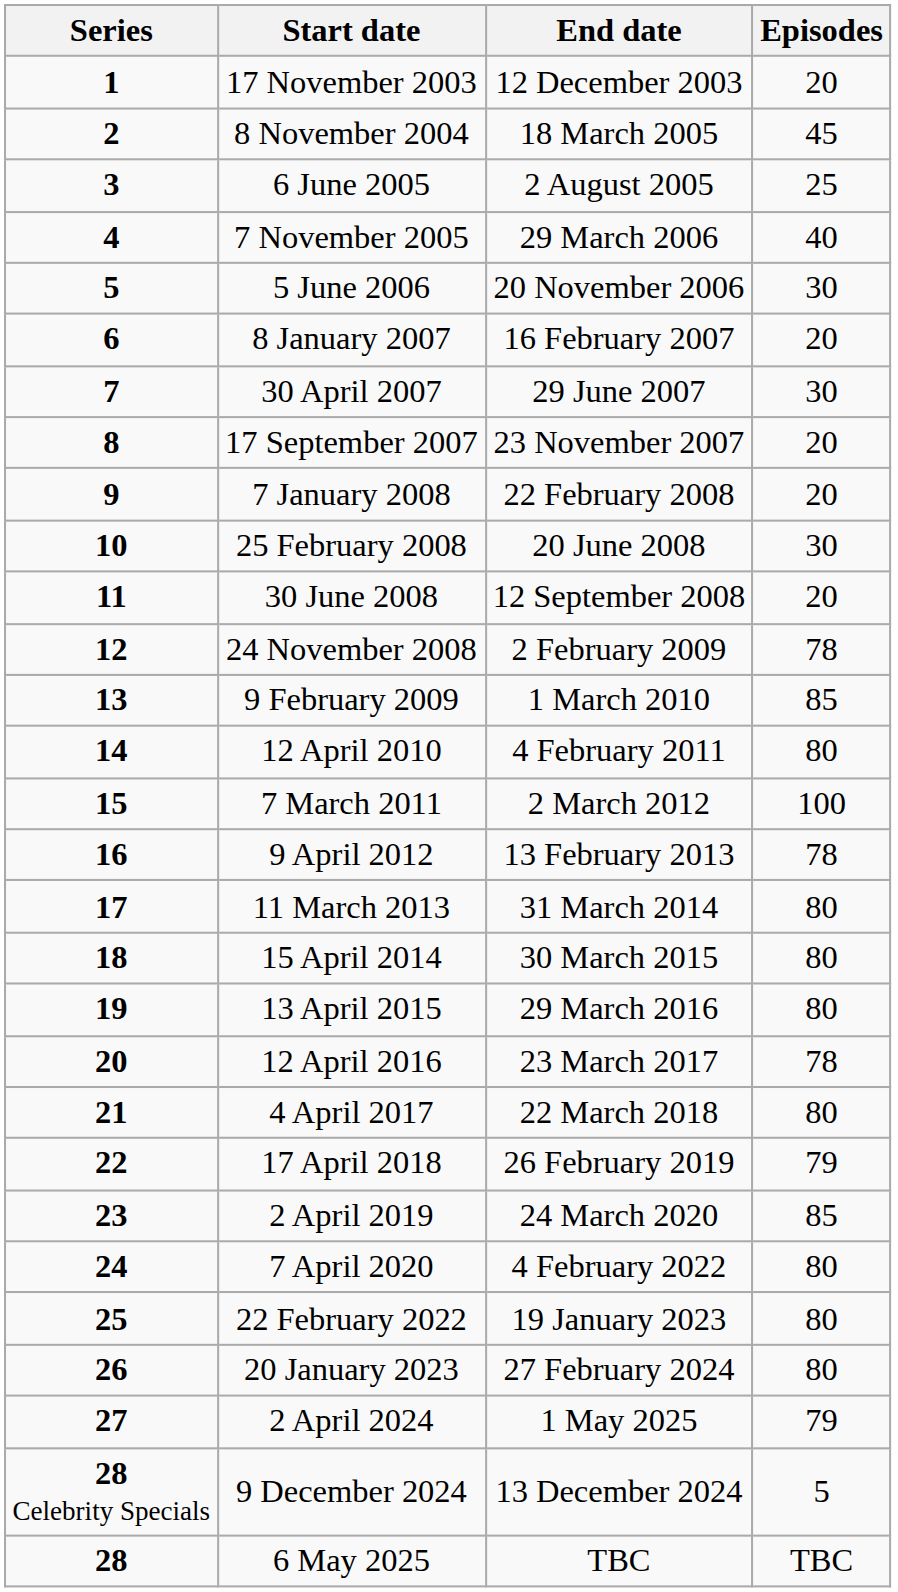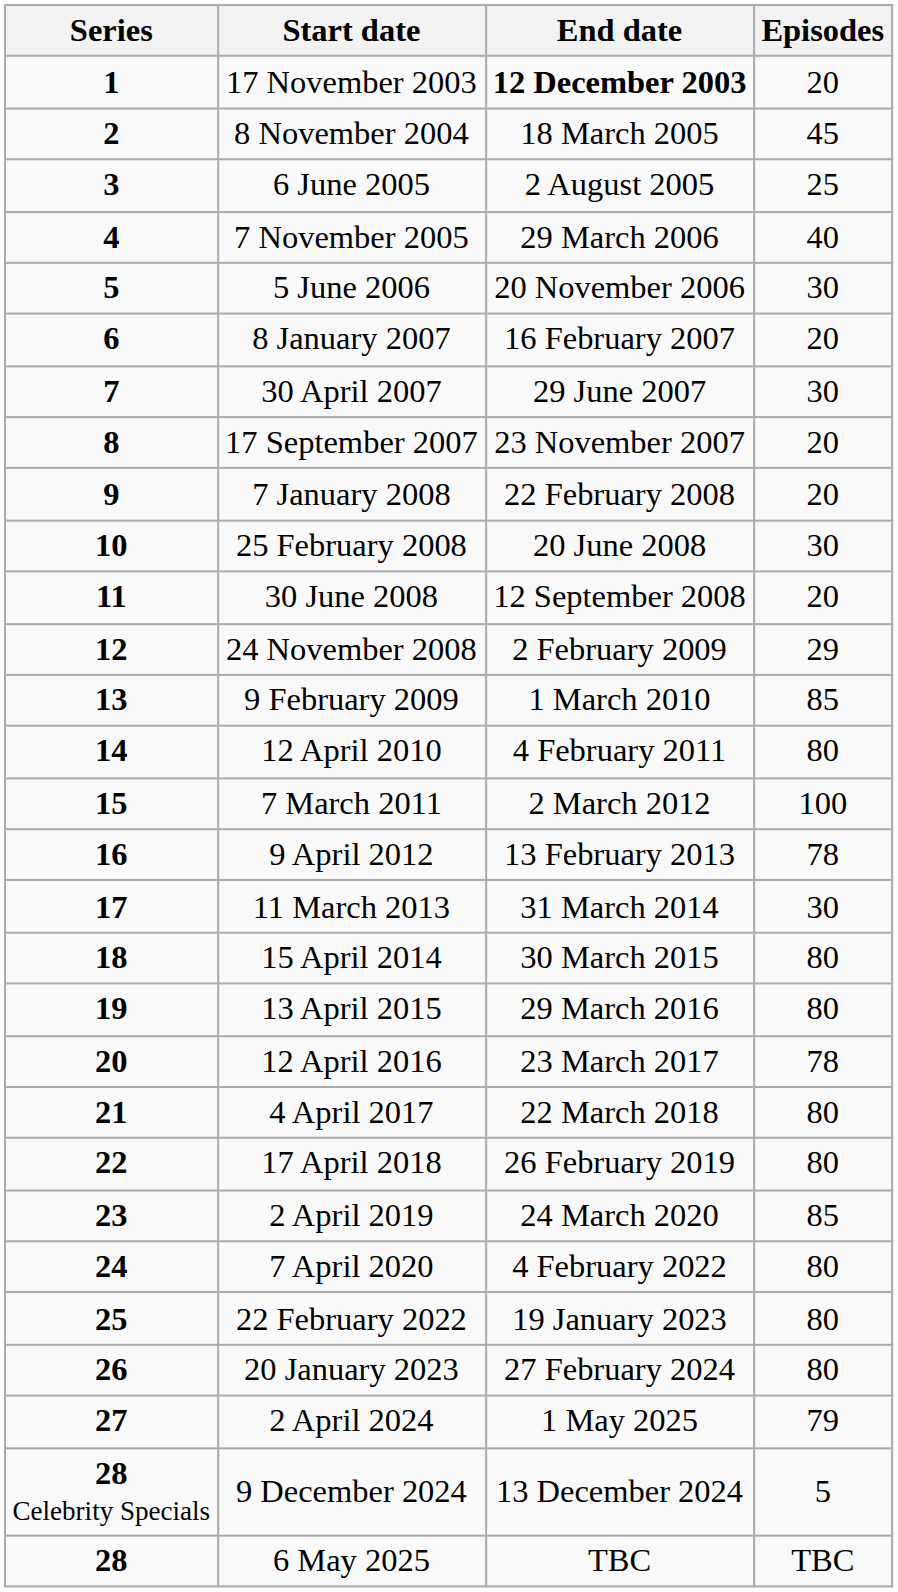17 November 2003 | End date: normal -> bold
24 November 2008 | Episodes: 78 -> 29
11 March 2013 | Episodes: 80 -> 30
17 April 2018 | Episodes: 79 -> 80
